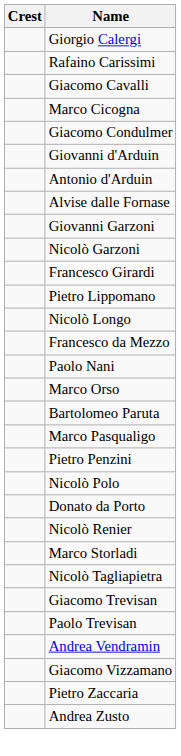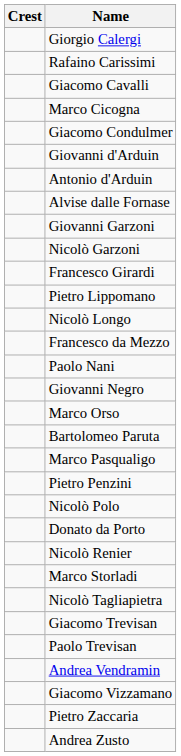+ row: Giovanni Negro
